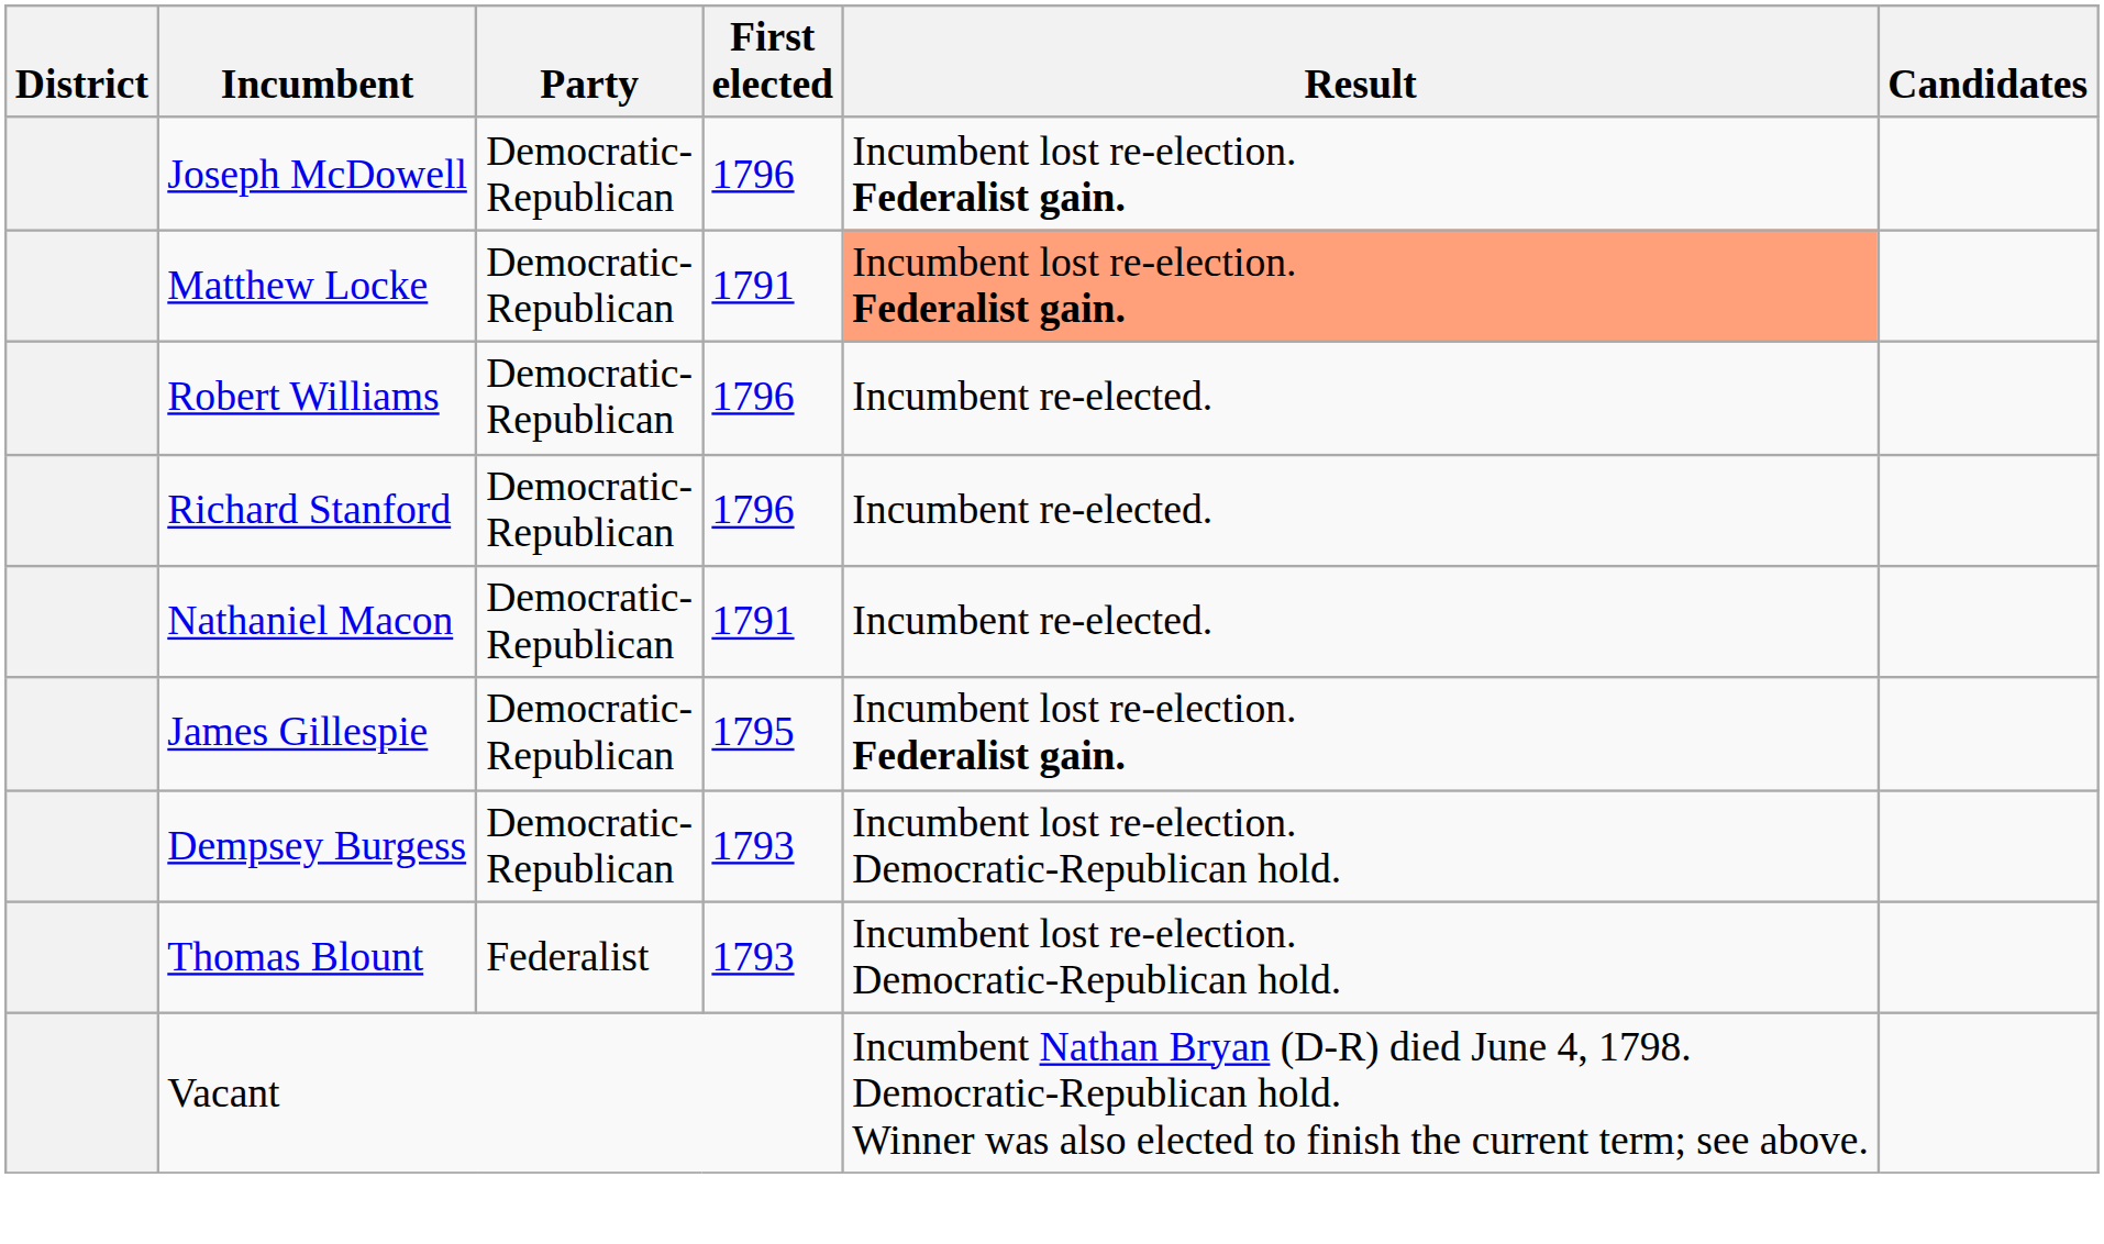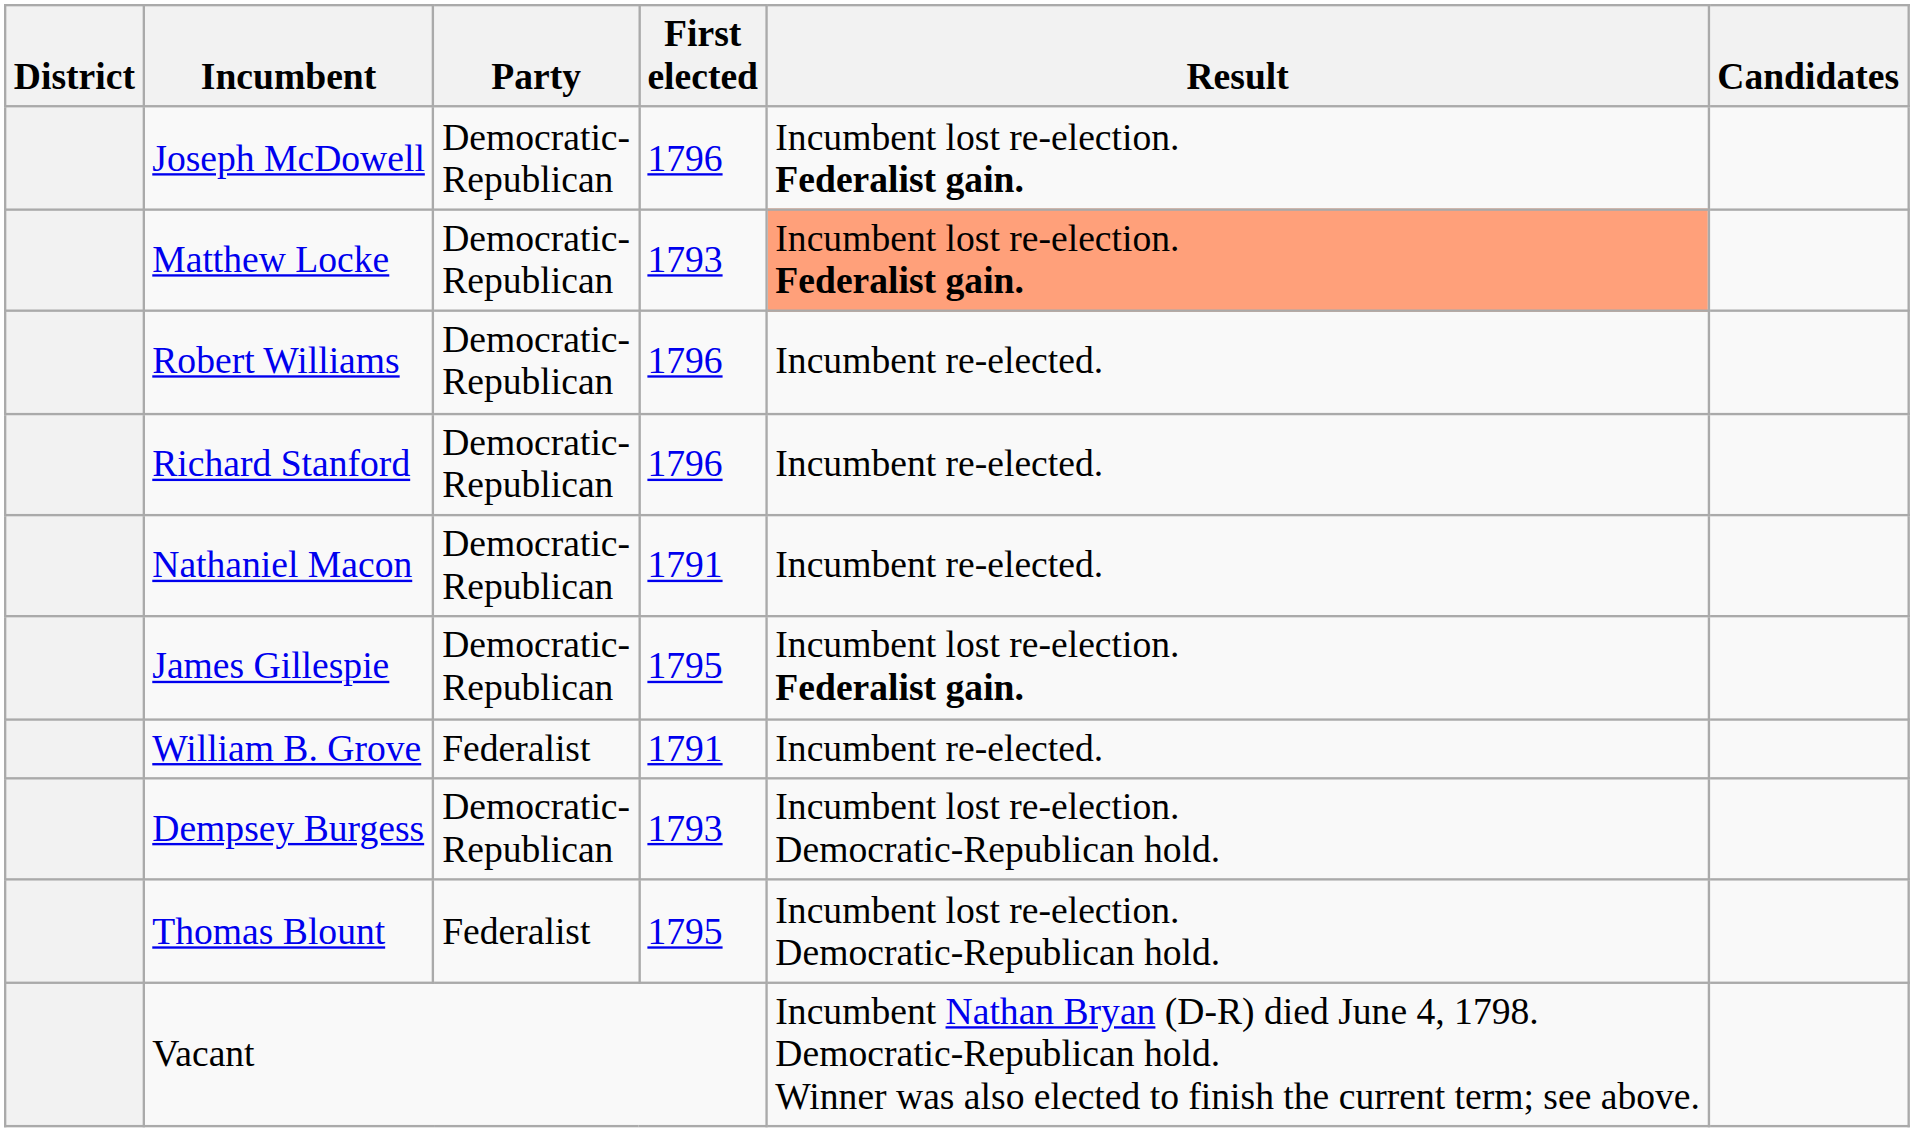Matthew Locke | First elected: 1791 -> 1793
+ row: William B. Grove | Federalist | 1791 | Incumbent re-elected.
Thomas Blount | First elected: 1793 -> 1795
